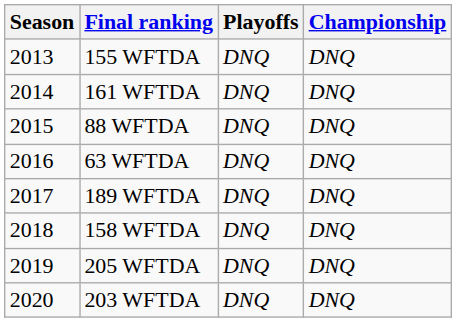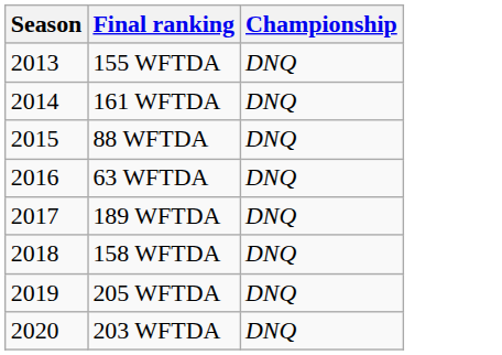- column: Playoffs | DNQ | DNQ | DNQ | DNQ | DNQ | DNQ | DNQ | DNQ
